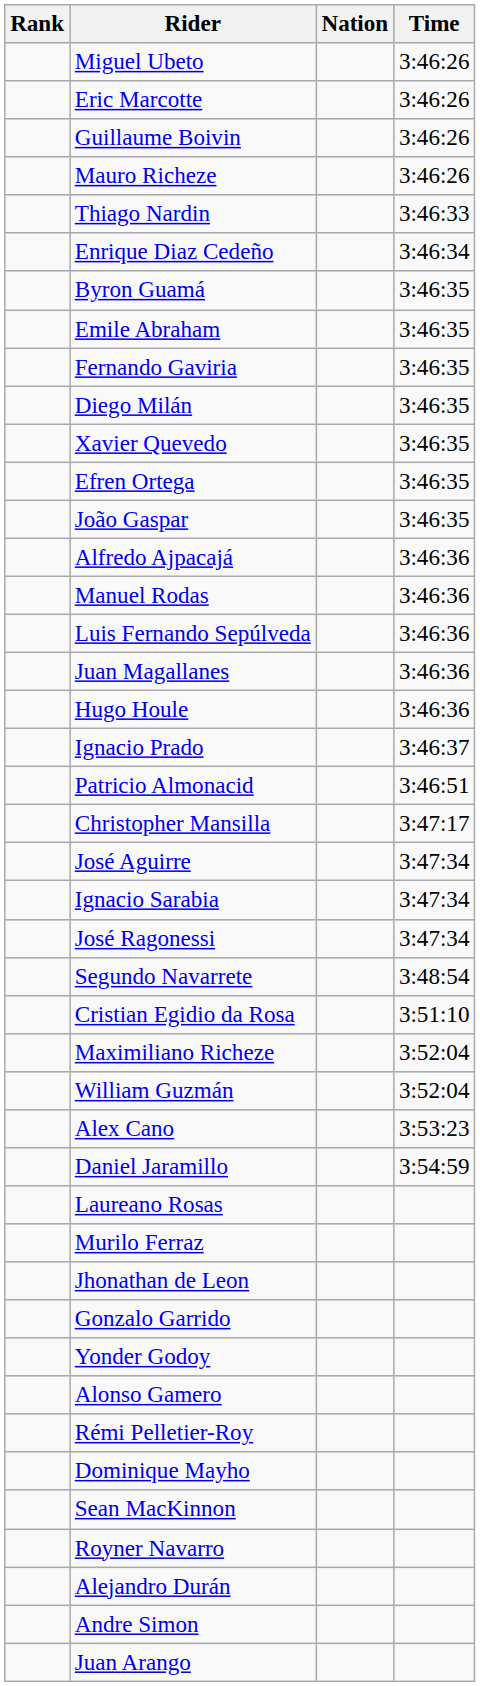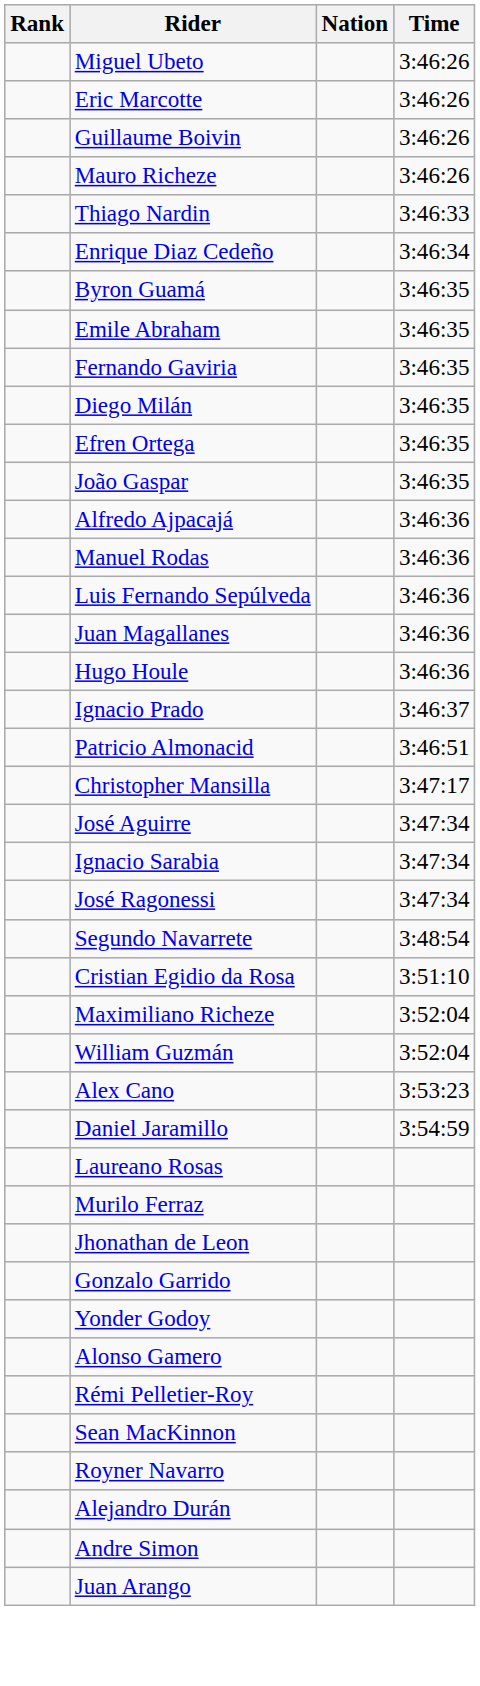- row: Xavier Quevedo | 3:46:35
- row: Dominique Mayho
